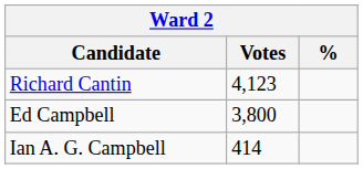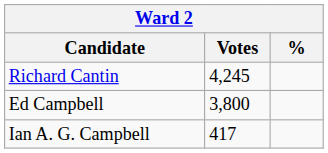Richard Cantin | Votes: 4,123 -> 4,245
Ian A. G. Campbell | Votes: 414 -> 417
